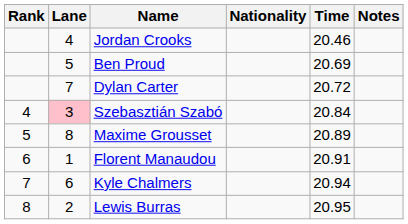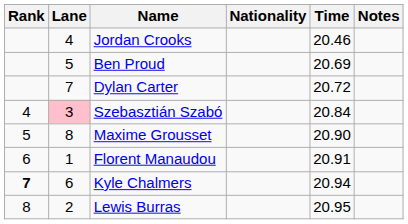Maxime Grousset | Time: 20.89 -> 20.90
Kyle Chalmers | Rank: normal -> bold
